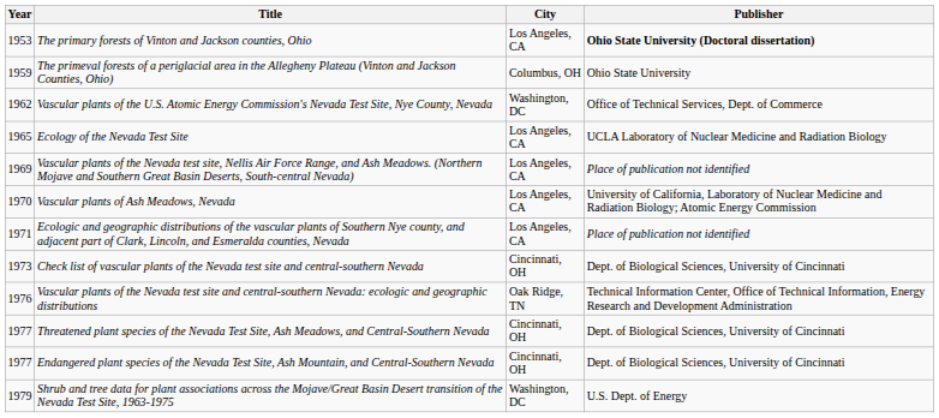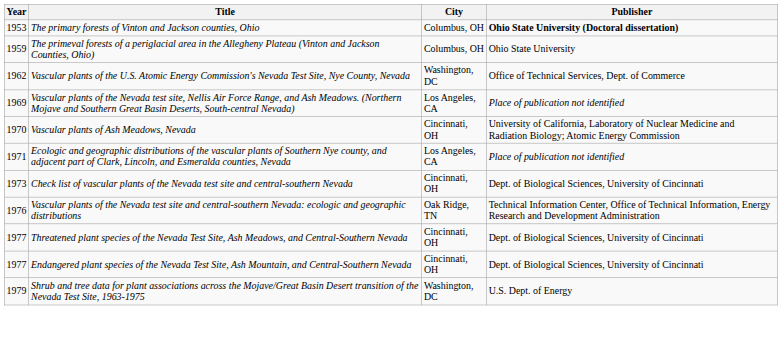The primary forests of Vinton and Jackson counties, Ohio | City: Los Angeles, CA -> Columbus, OH
- row: 1965 | Ecology of the Nevada Test Site | Los Angeles, CA | UCLA Laboratory of Nuclear Medicine and Radiation Biology
Vascular plants of Ash Meadows, Nevada | City: Los Angeles, CA -> Cincinnati, OH
